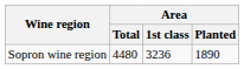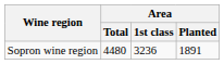Sopron wine region | Area / Planted: 1890 -> 1891
